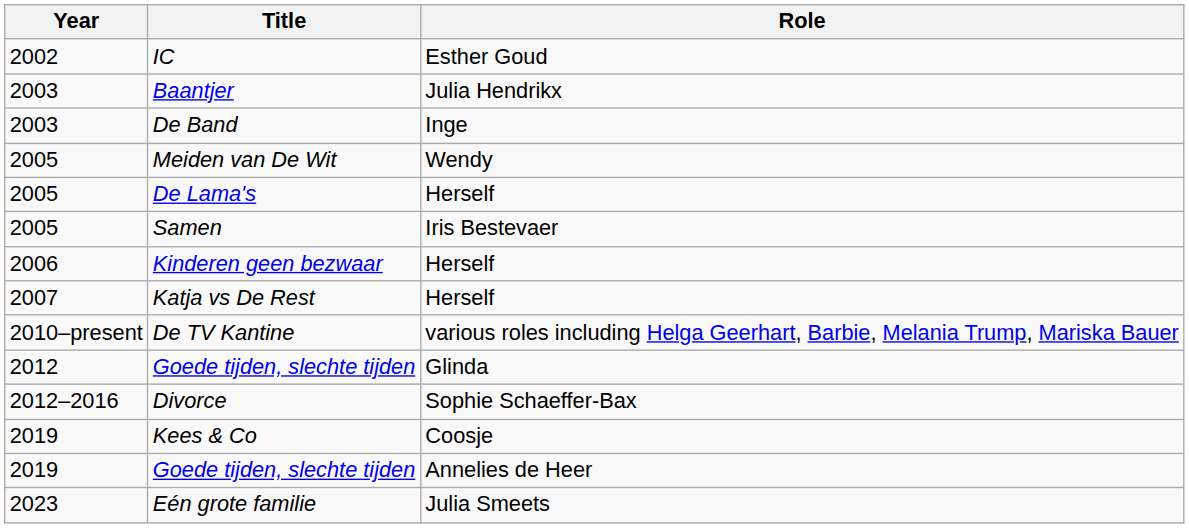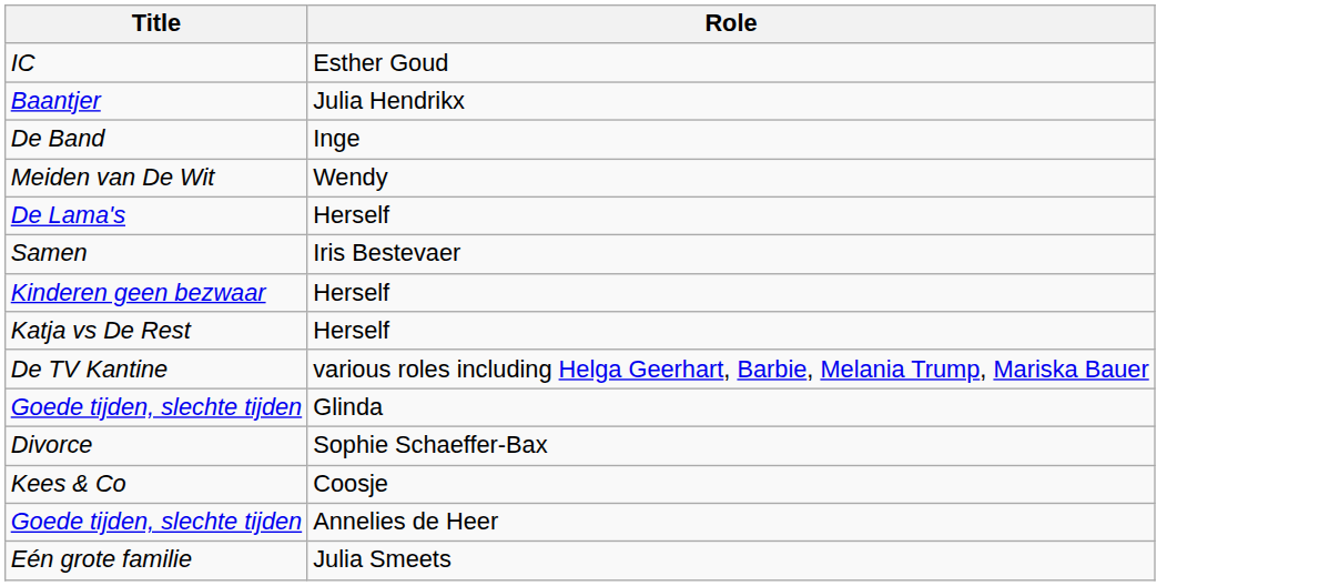- column: Year | 2002 | 2003 | 2003 | 2005 | 2005 | 2005 | 2006 | 2007 | 2010–present | 2012 | 2012–2016 | 2019 | 2019 | 2023
